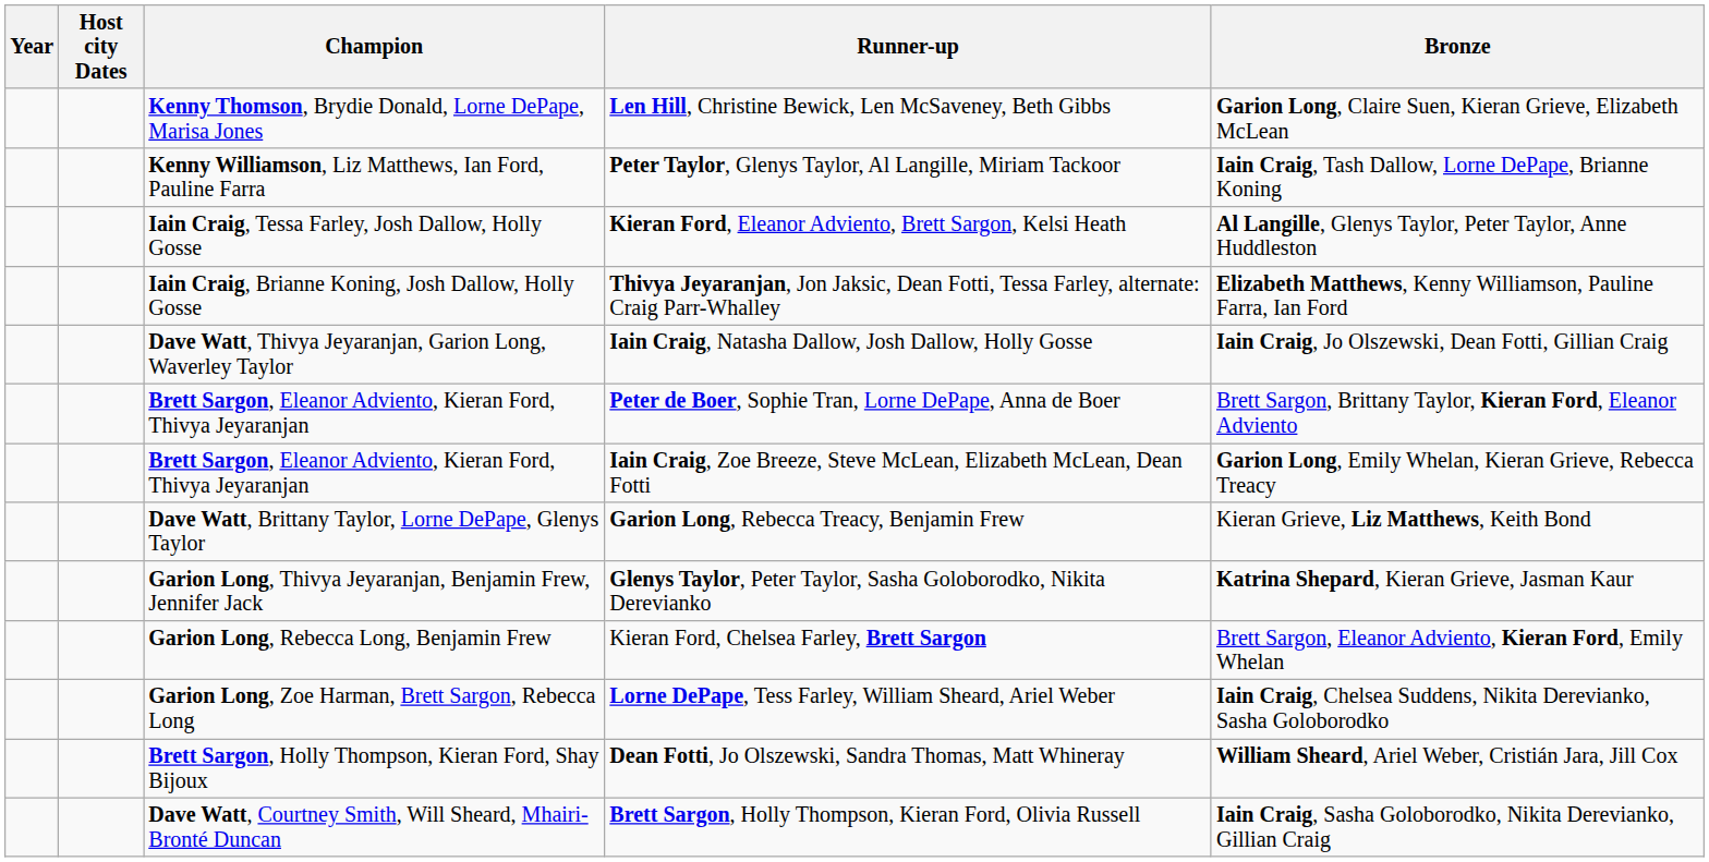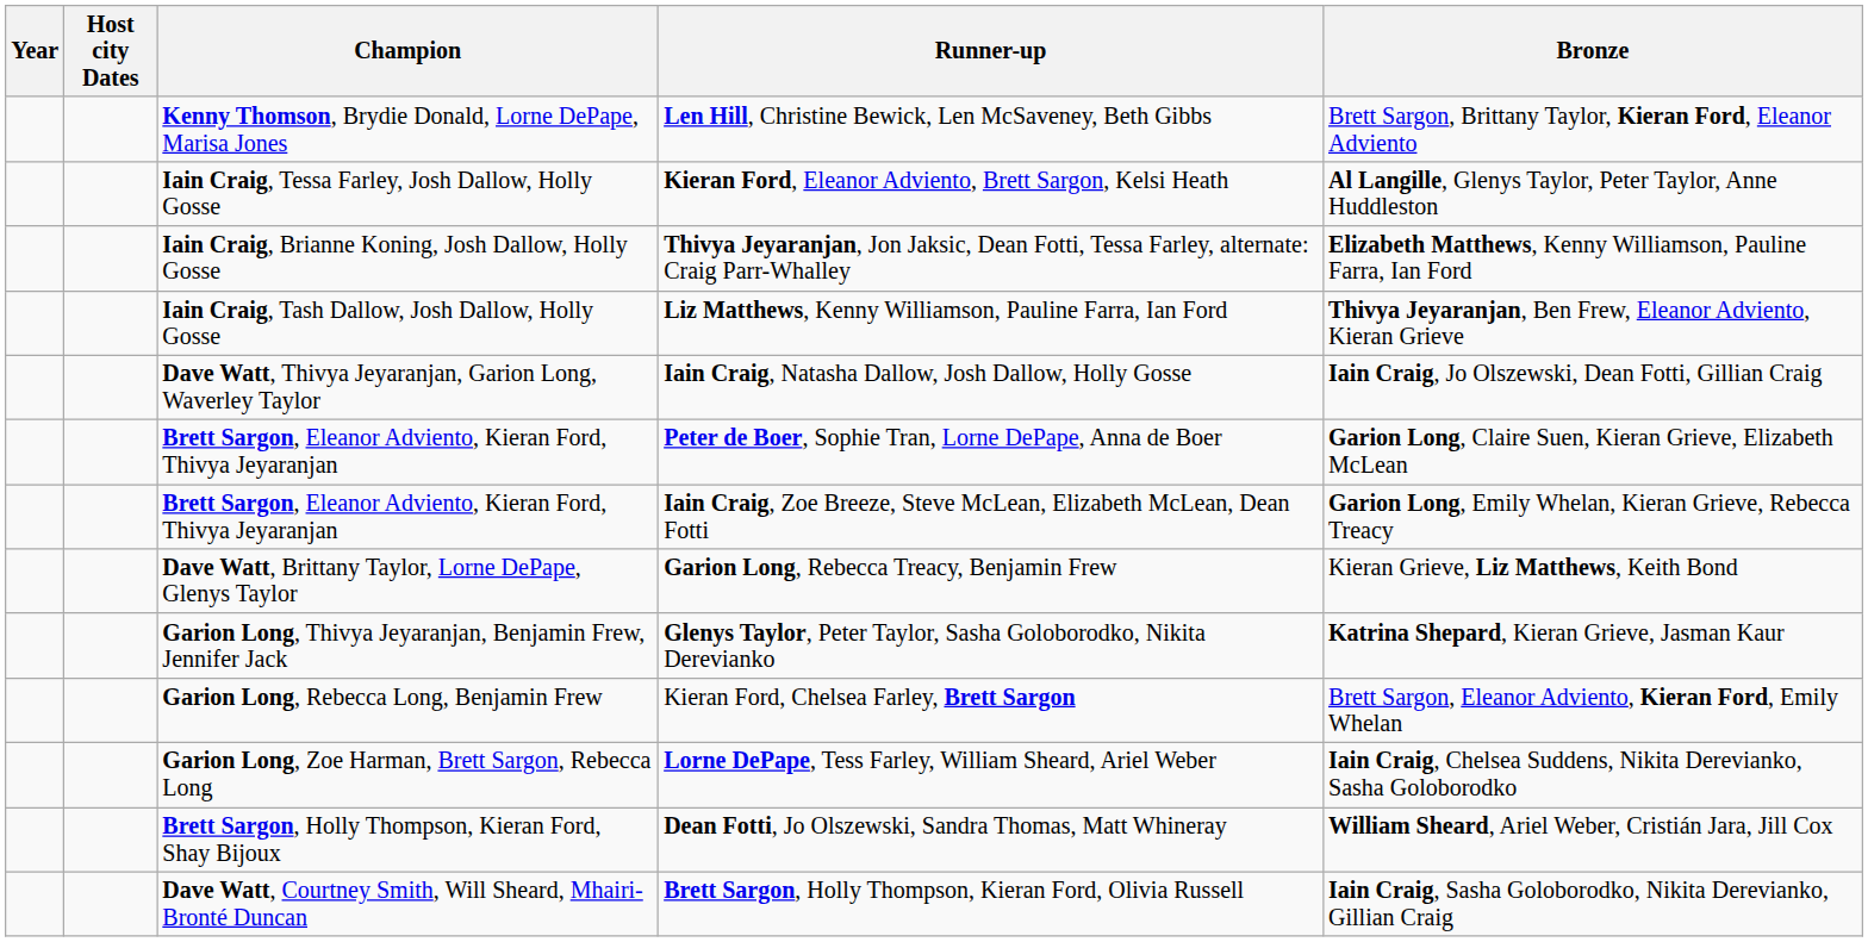Len Hill, Christine Bewick, Len McSaveney, Beth Gibbs | Bronze: Garion Long, Claire Suen, Kieran Grieve, Elizabeth McLean -> Brett Sargon, Brittany Taylor, Kieran Ford, Eleanor Adviento
- row: Kenny Williamson, Liz Matthews, Ian Ford, Pauline Farra | Peter Taylor, Glenys Taylor, Al Langille, Miriam Tackoor | Iain Craig, Tash Dallow, Lorne DePape, Brianne Koning
+ row: Iain Craig, Tash Dallow, Josh Dallow, Holly Gosse | Liz Matthews, Kenny Williamson, Pauline Farra, Ian Ford | Thivya Jeyaranjan, Ben Frew, Eleanor Adviento, Kieran Grieve
Peter de Boer, Sophie Tran, Lorne DePape, Anna de Boer | Bronze: Brett Sargon, Brittany Taylor, Kieran Ford, Eleanor Adviento -> Garion Long, Claire Suen, Kieran Grieve, Elizabeth McLean
